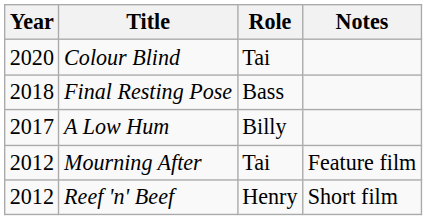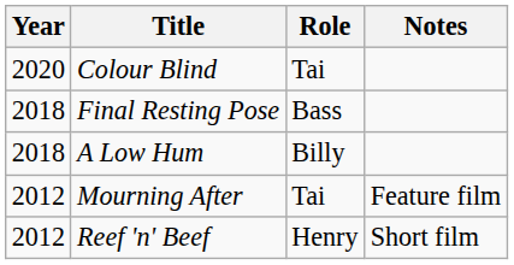A Low Hum | Year: 2017 -> 2018
